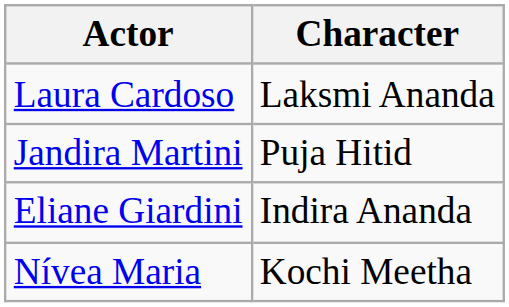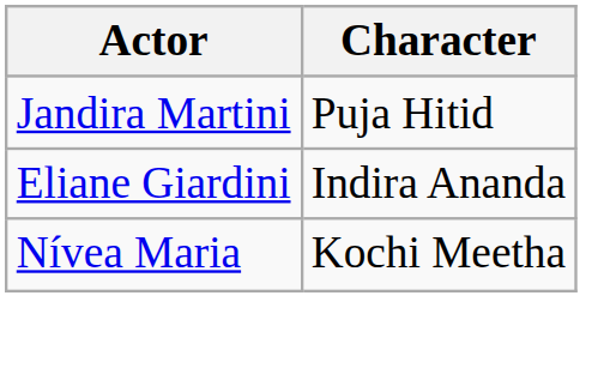- row: Laura Cardoso | Laksmi Ananda
